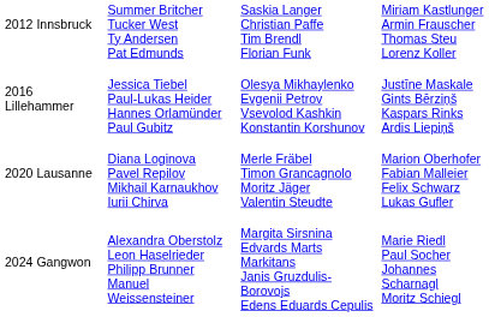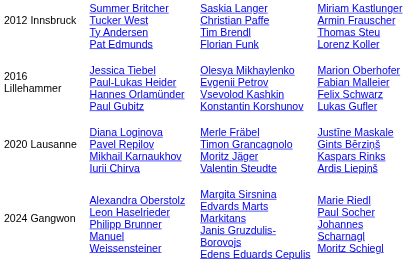2016 Lillehammer | column 4: Justīne Maskale Gints Bērziņš Kaspars Rinks Ardis Liepiņš -> Marion Oberhofer Fabian Malleier Felix Schwarz Lukas Gufler
2020 Lausanne | column 4: Marion Oberhofer Fabian Malleier Felix Schwarz Lukas Gufler -> Justīne Maskale Gints Bērziņš Kaspars Rinks Ardis Liepiņš
